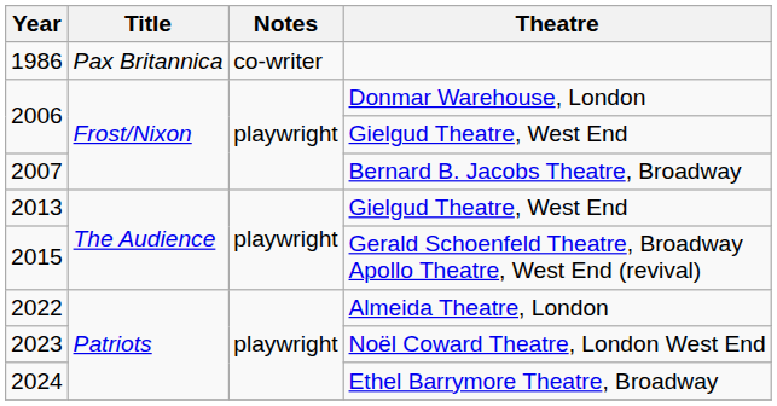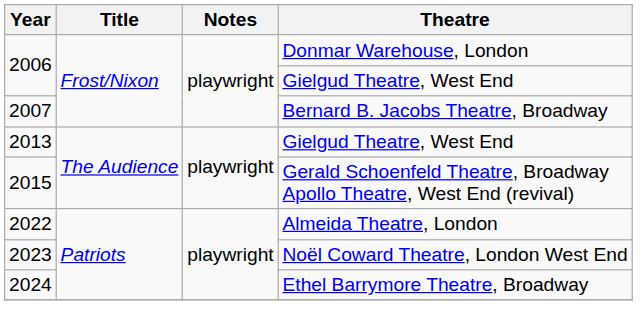- row: 1986 | Pax Britannica | co-writer
